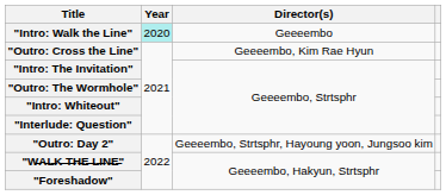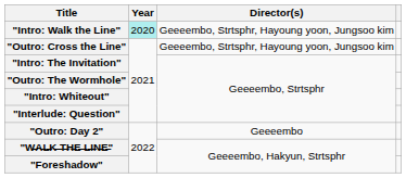"Intro: Walk the Line" | Director(s): Geeeembo -> Geeeembo, Strtsphr, Hayoung yoon, Jungsoo kim
"Outro: Cross the Line" | Director(s): Geeeembo, Kim Rae Hyun -> Geeeembo, Strtsphr, Hayoung yoon, Jungsoo kim
"Outro: Day 2" | Director(s): Geeeembo, Strtsphr, Hayoung yoon, Jungsoo kim -> Geeeembo
